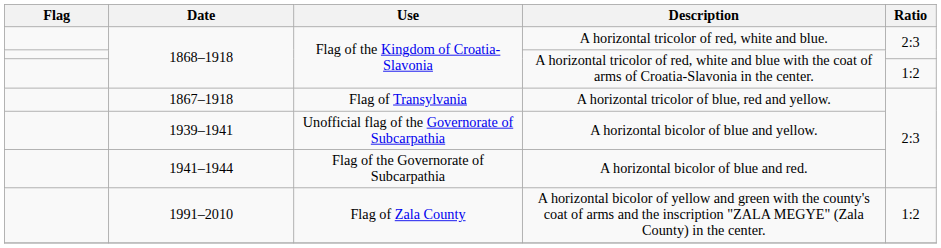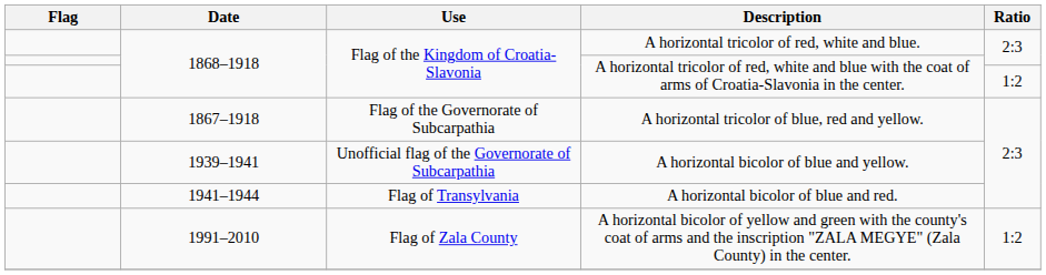A horizontal tricolor of blue, red and yellow. | Use: Flag of Transylvania -> Flag of the Governorate of Subcarpathia
A horizontal bicolor of blue and red. | Use: Flag of the Governorate of Subcarpathia -> Flag of Transylvania
